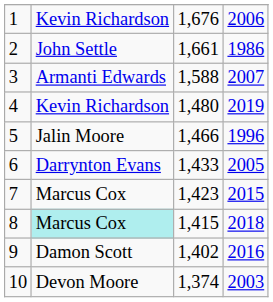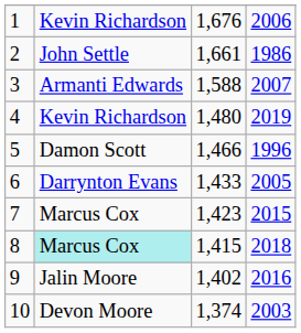5 | column 2: Jalin Moore -> Damon Scott
9 | column 2: Damon Scott -> Jalin Moore
